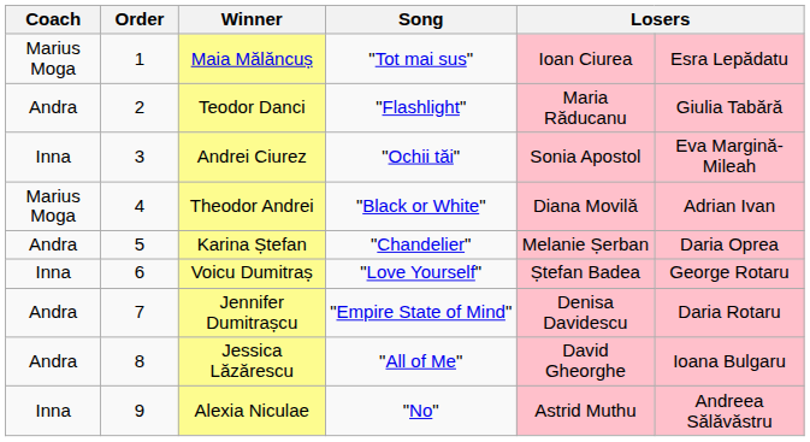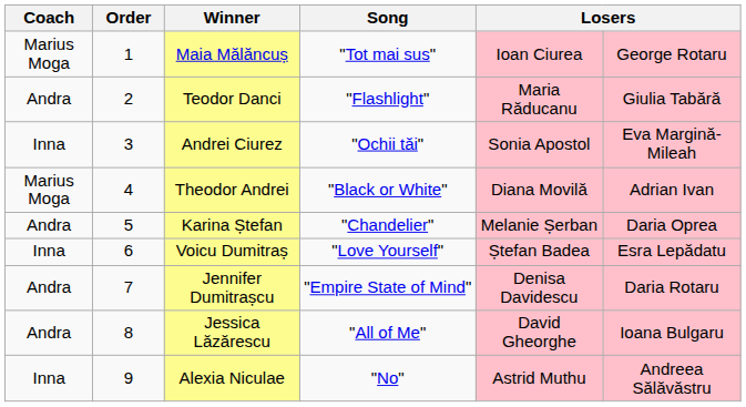Maia Mălăncuș | column 6: Esra Lepădatu -> George Rotaru
Voicu Dumitraș | column 6: George Rotaru -> Esra Lepădatu
